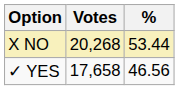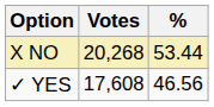✓ YES | Votes: 17,658 -> 17,608
